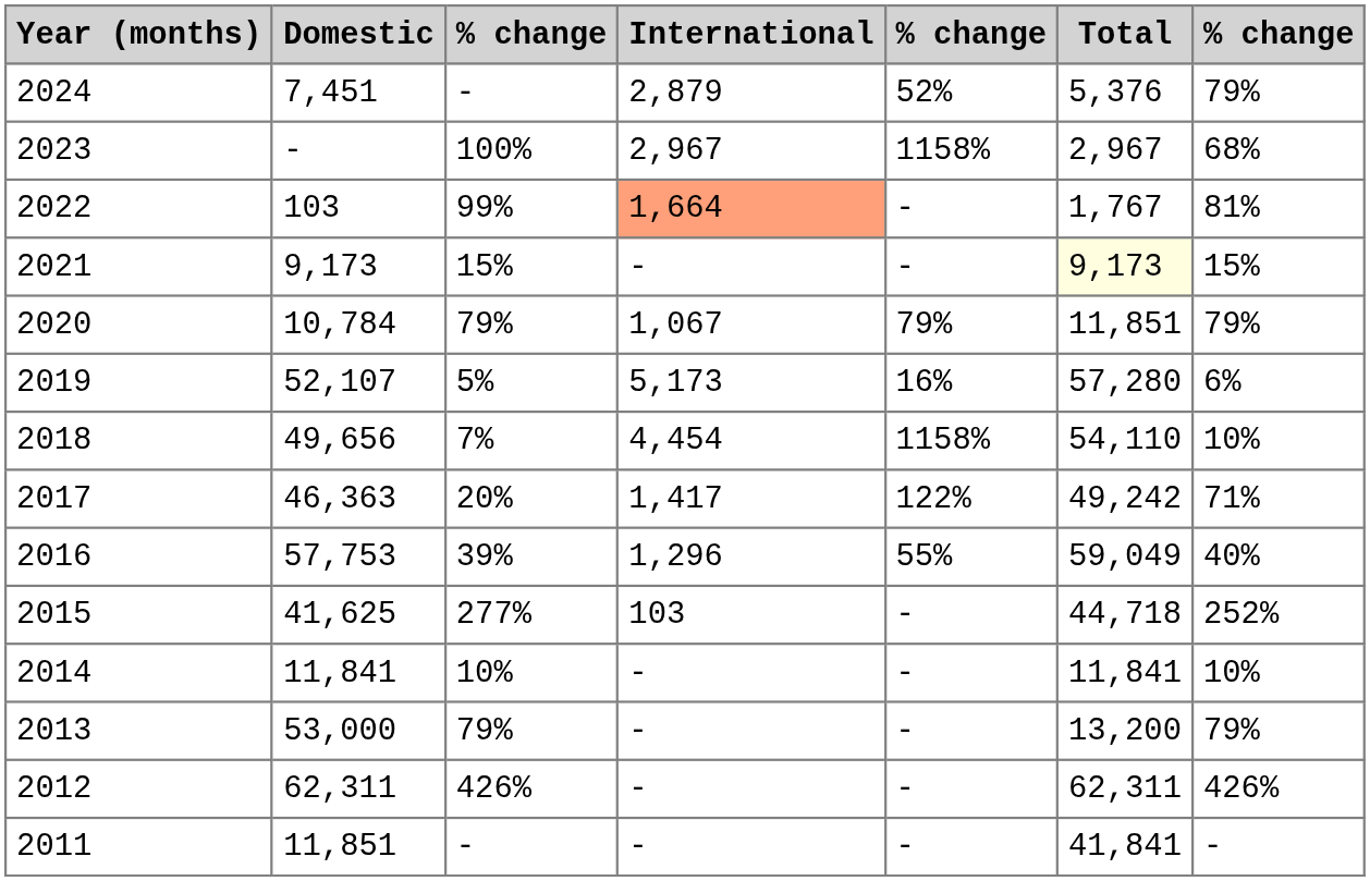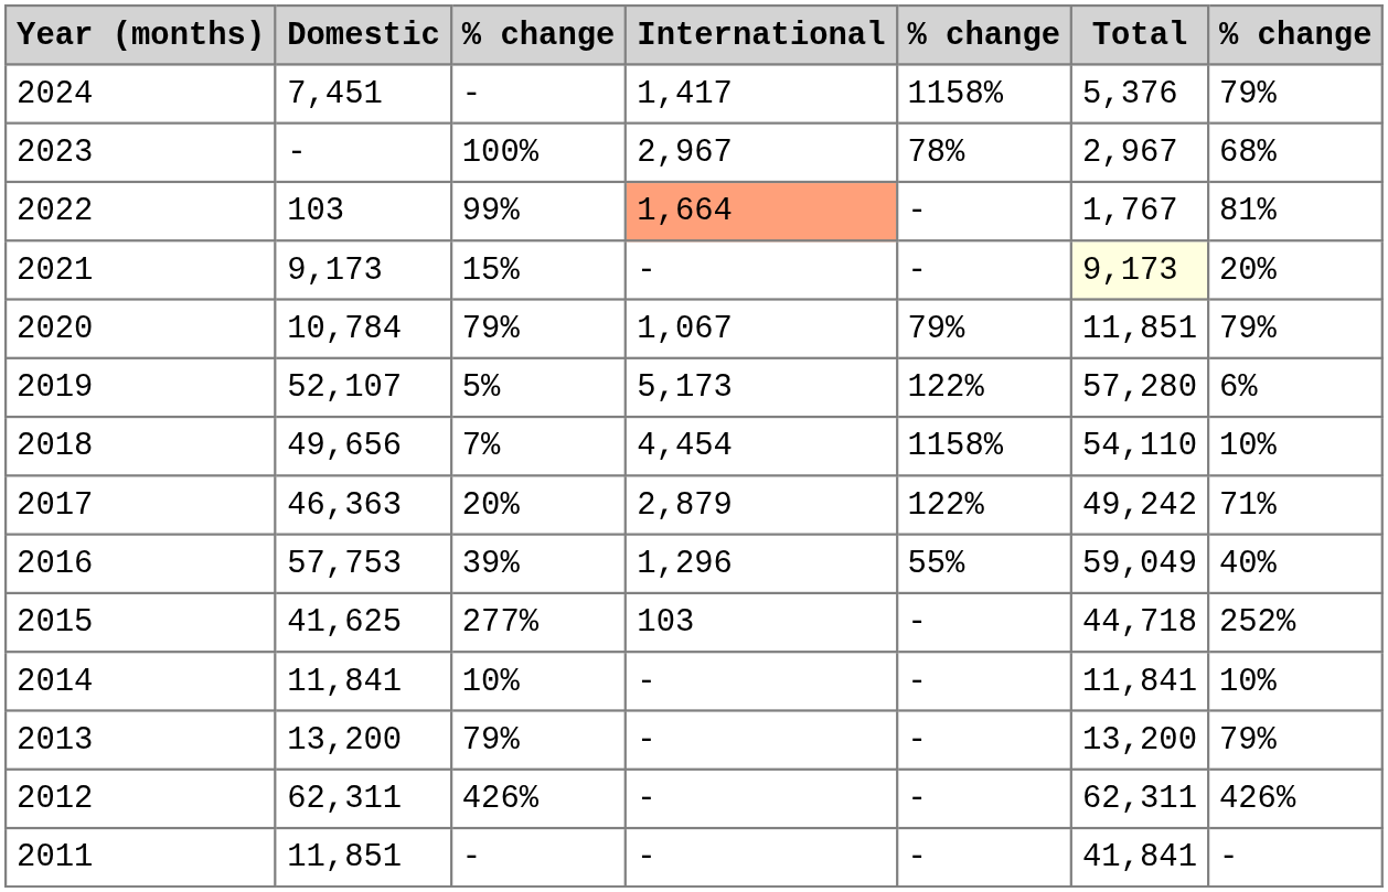2024 | International: 2,879 -> 1,417
2024 | column 5: 52% -> 1158%
2023 | column 5: 1158% -> 78%
2021 | column 7: 15% -> 20%
2019 | column 5: 16% -> 122%
2017 | International: 1,417 -> 2,879
2013 | Domestic: 53,000 -> 13,200
